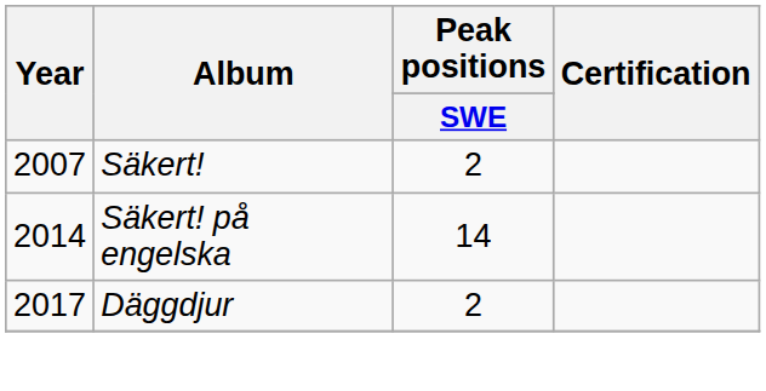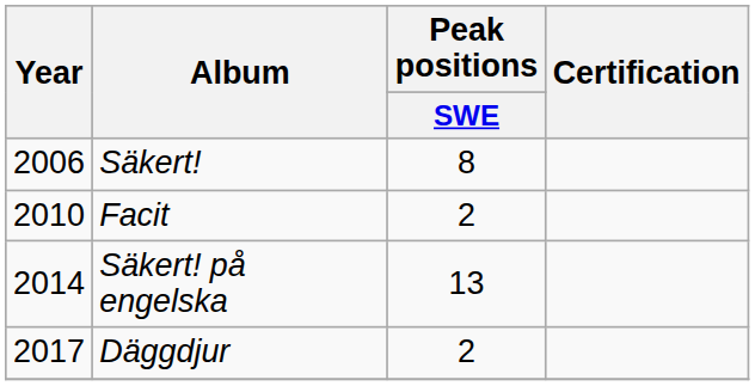Säkert! | Year: 2007 -> 2006
Säkert! | Peak positions / SWE: 2 -> 8
+ row: 2010 | Facit | 2
Säkert! på engelska | Peak positions / SWE: 14 -> 13
